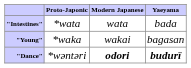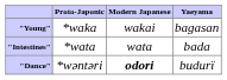rows swapped: "Intestines" <-> "Young"
"Dance" | Yaeyama: bold -> normal
